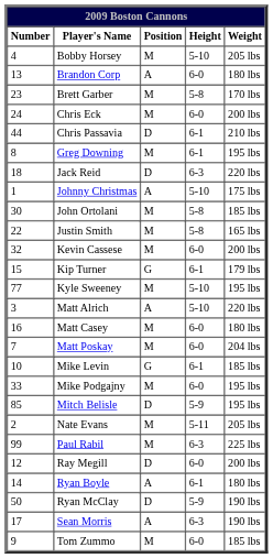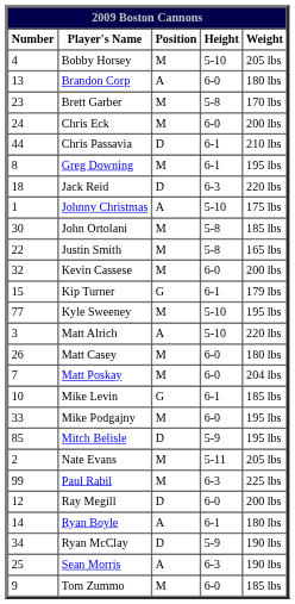Matt Casey | Number: 16 -> 26
Ryan McClay | Number: 50 -> 34
Sean Morris | Number: 17 -> 25
